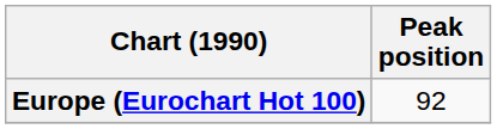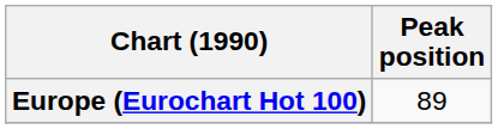Europe (Eurochart Hot 100) | Peak position: 92 -> 89
